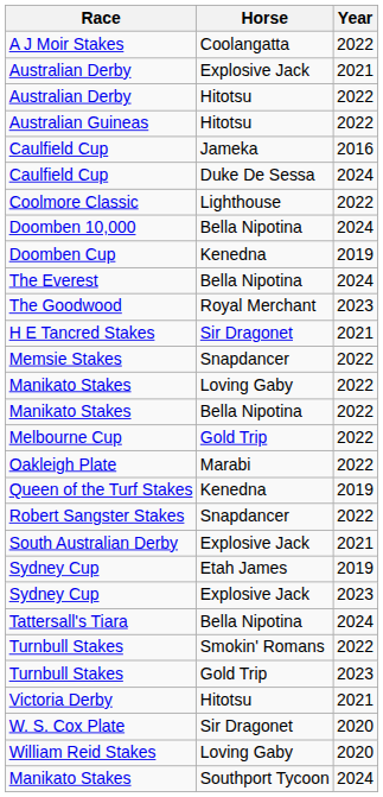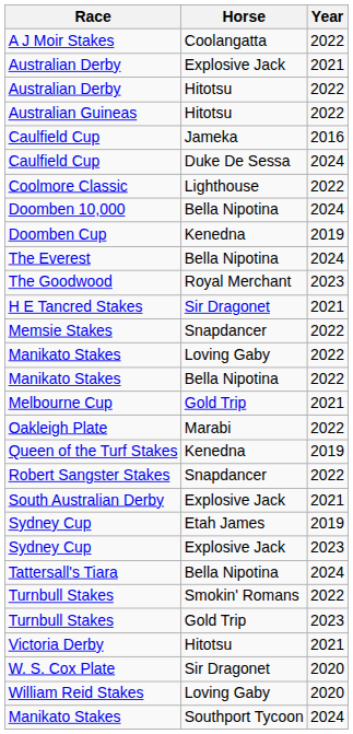Melbourne Cup | Year: 2022 -> 2021
